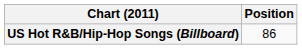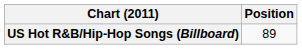US Hot R&B/Hip-Hop Songs (Billboard) | Position: 86 -> 89
